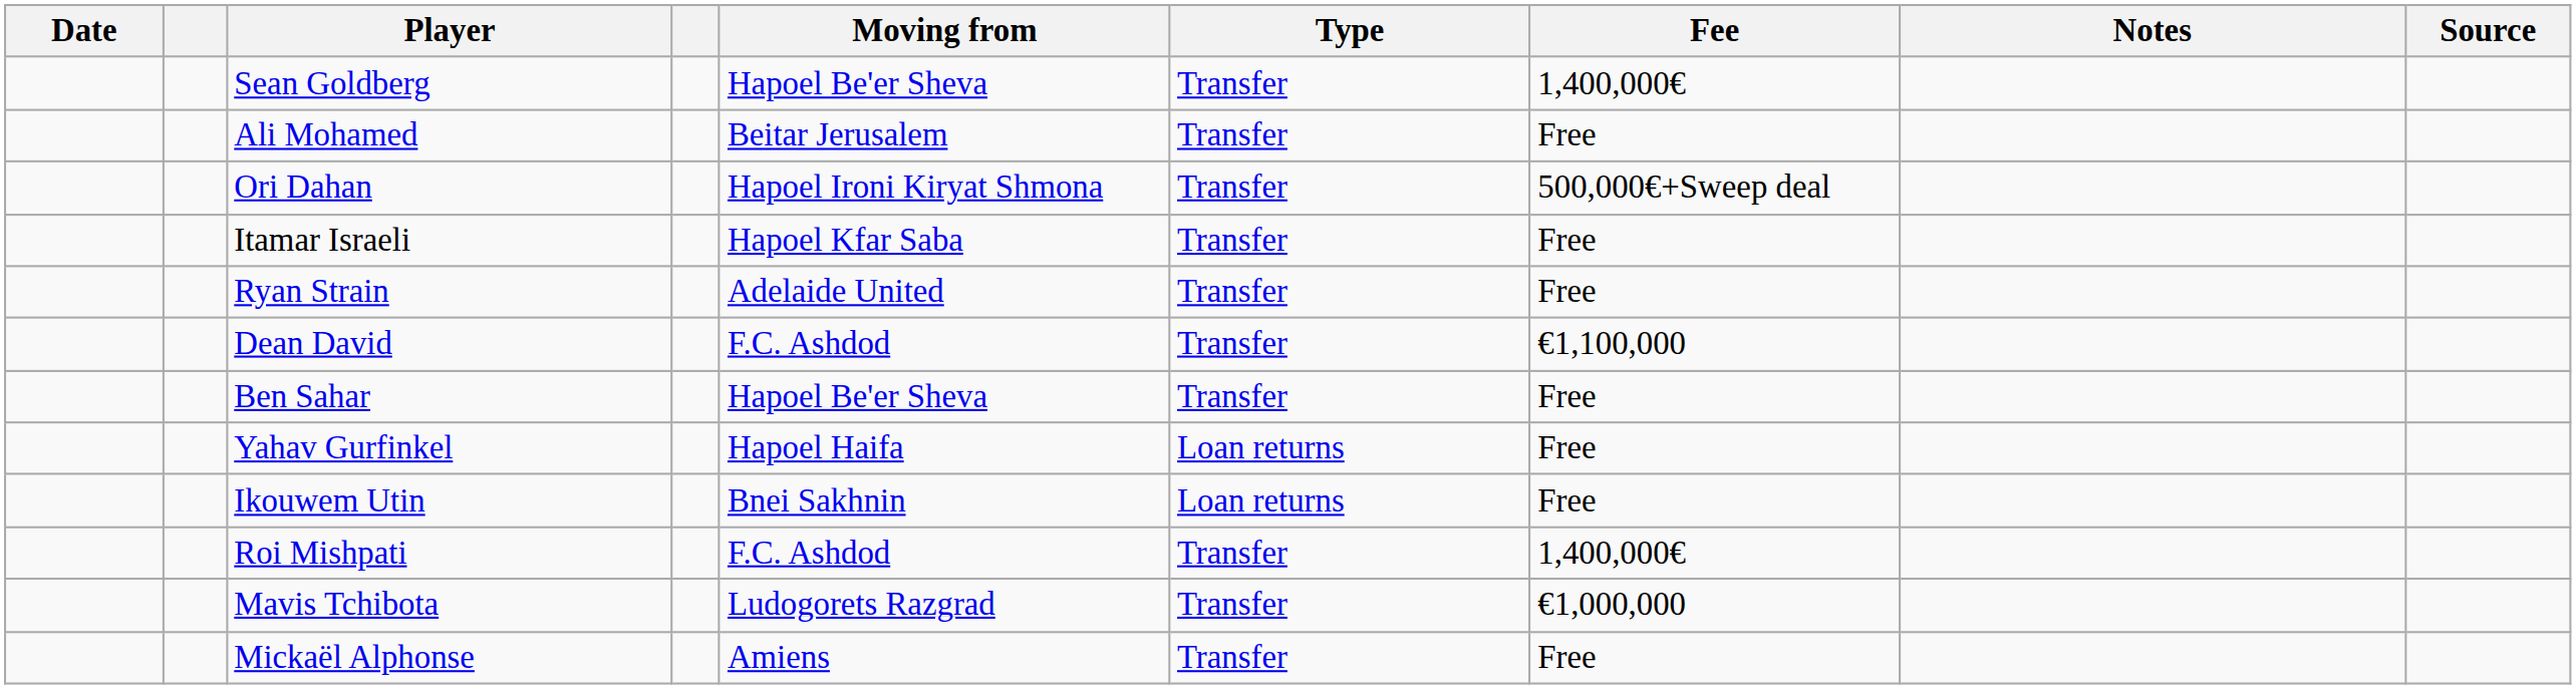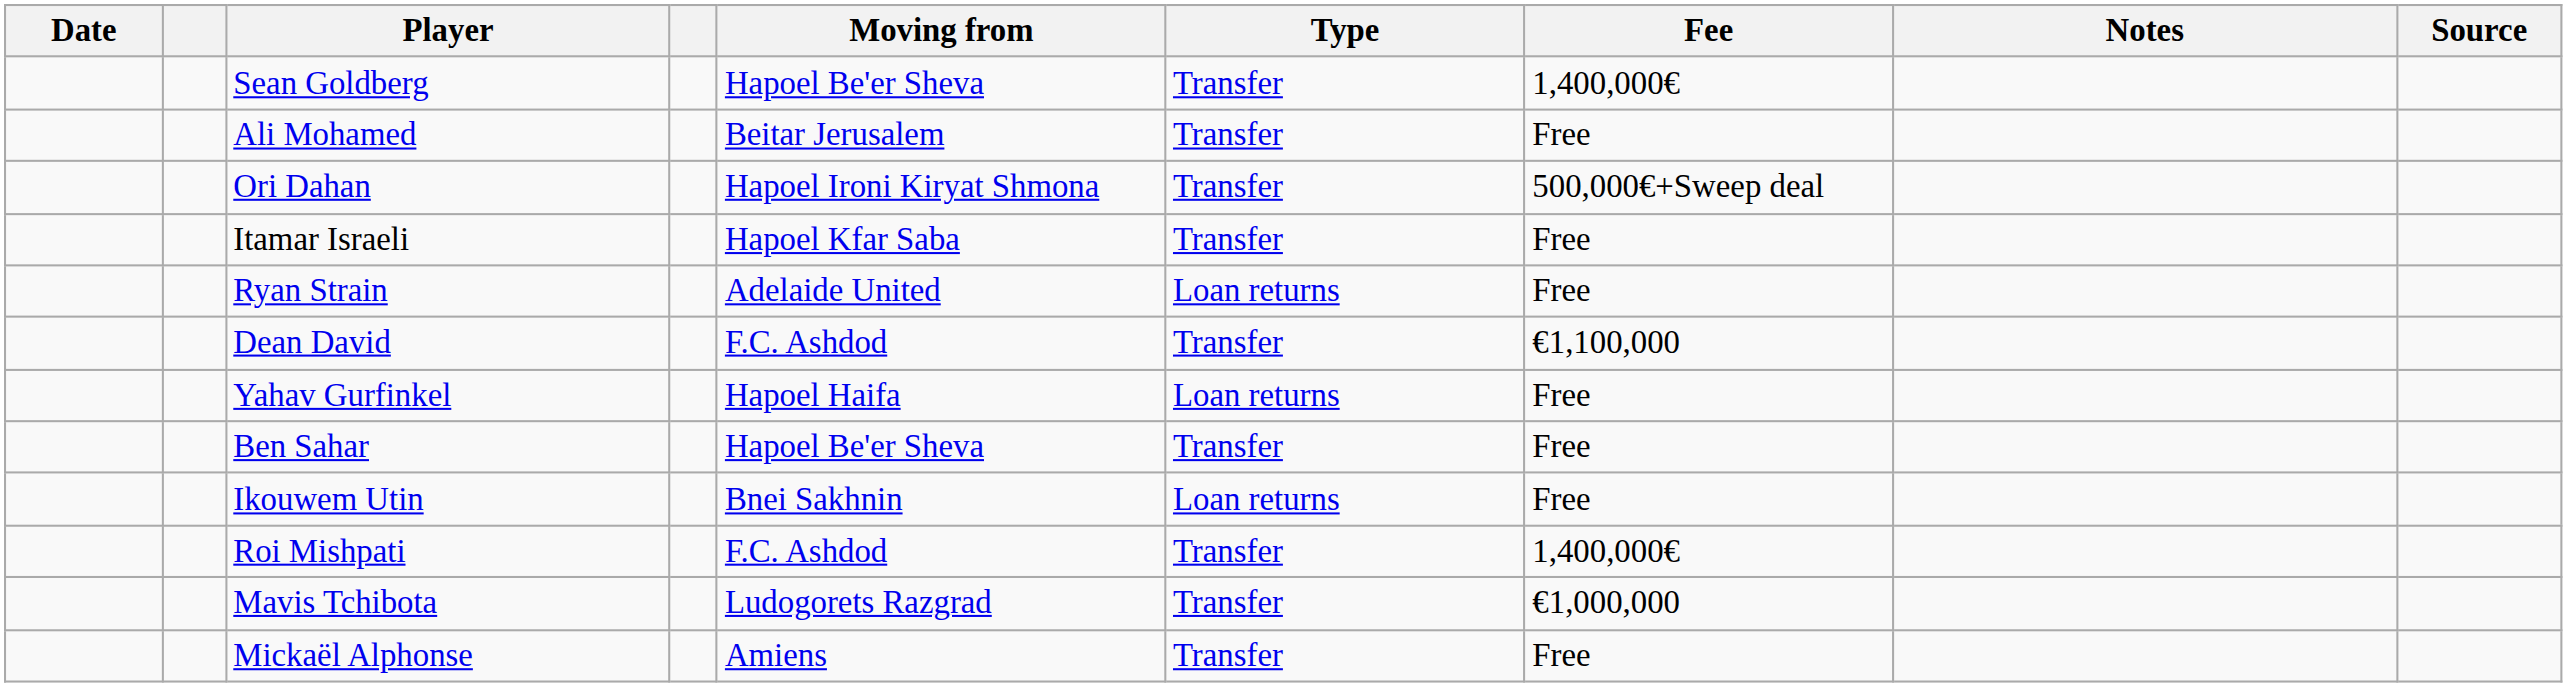Ryan Strain | Type: Transfer -> Loan returns
rows swapped: Ben Sahar <-> Yahav Gurfinkel
